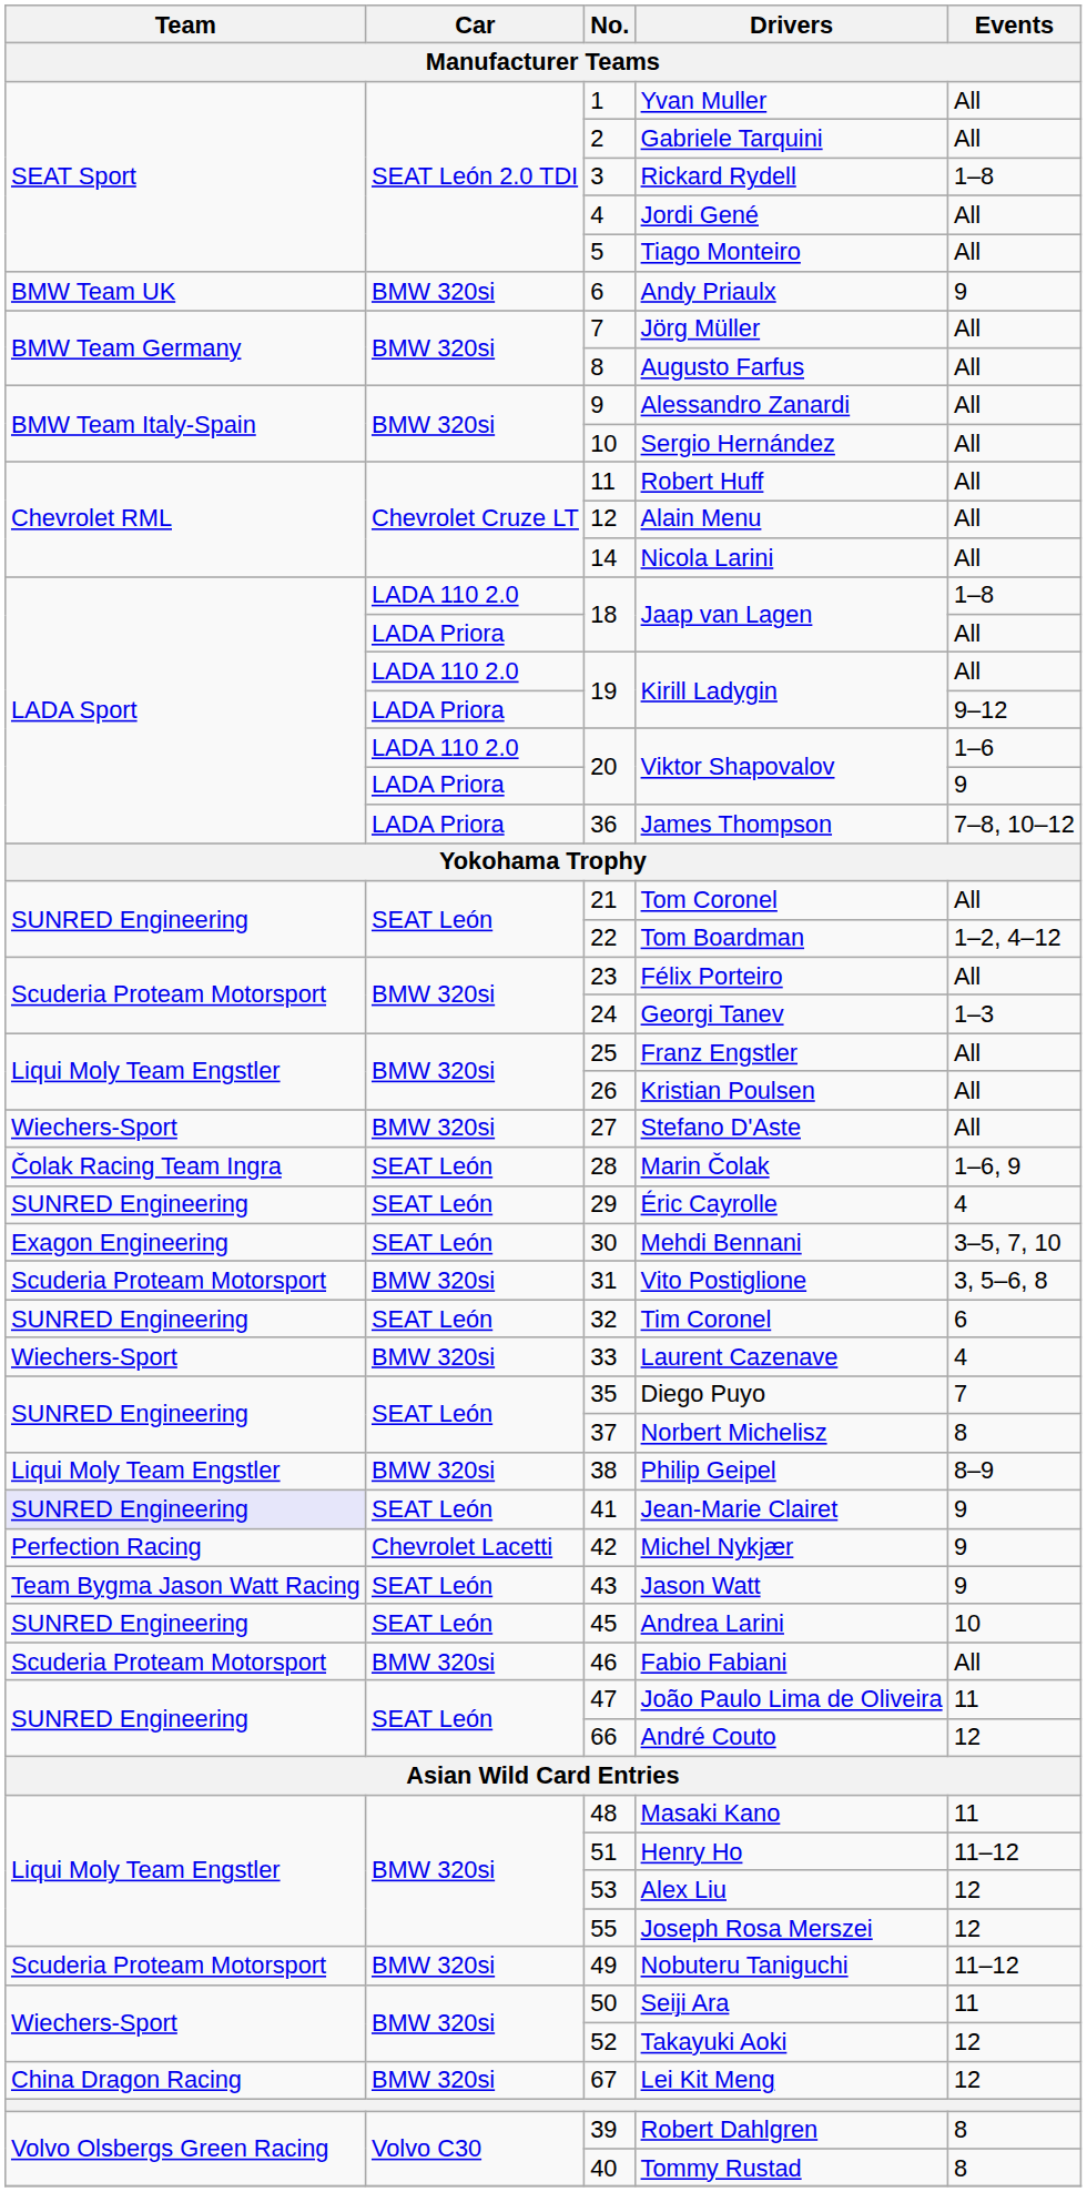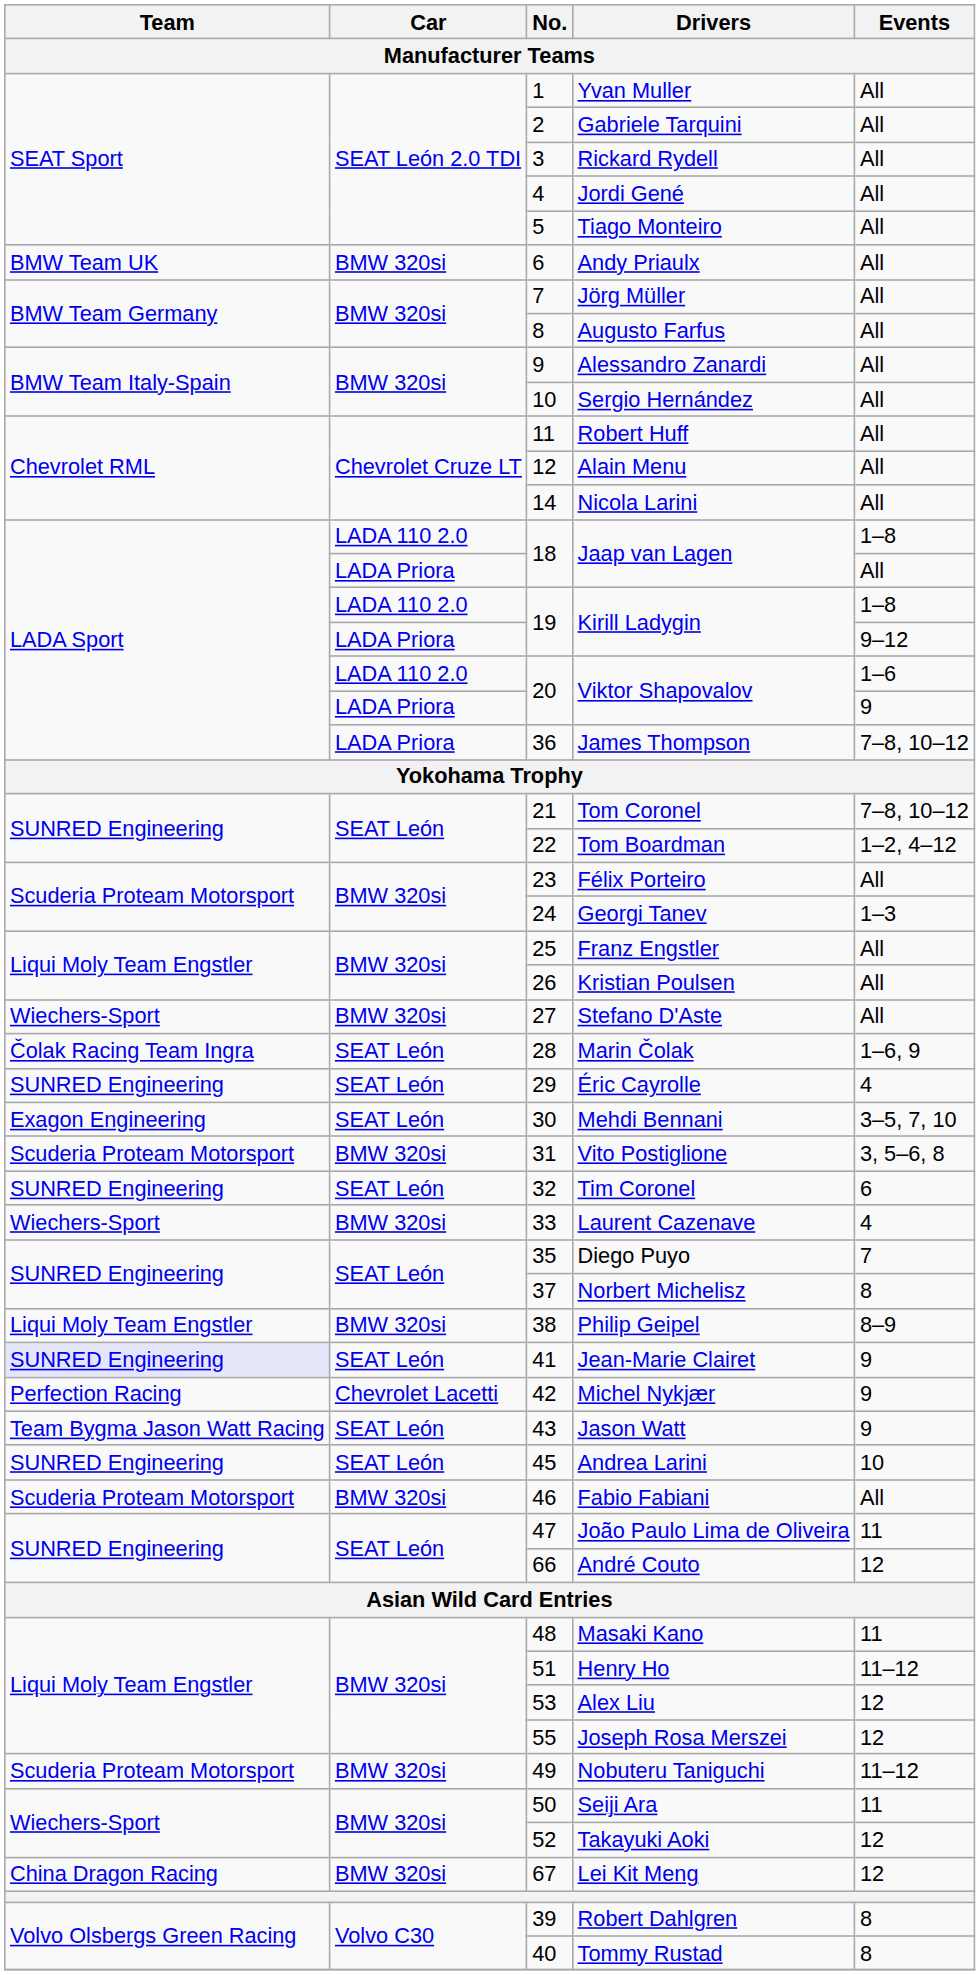Rickard Rydell | Events: 1–8 -> All
Andy Priaulx | Events: 9 -> All
LADA 110 2.0 / Kirill Ladygin | Events: All -> 1–8
Tom Coronel | Events: All -> 7–8, 10–12
